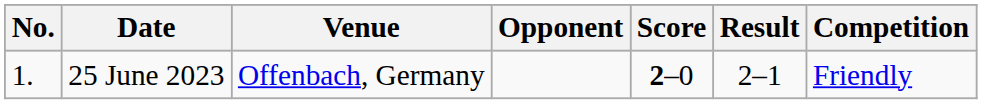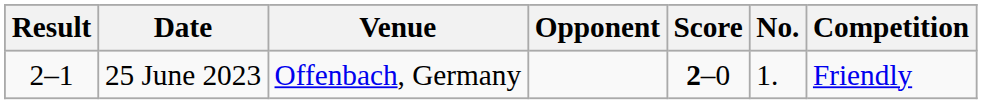columns swapped: No. <-> Result
